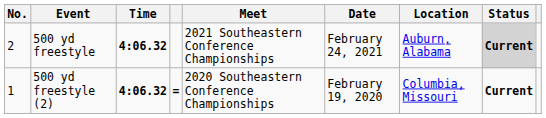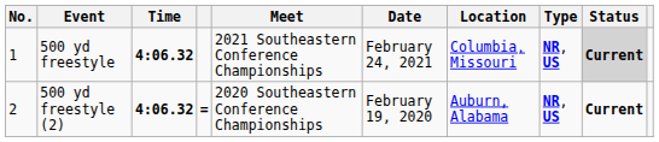+ column: Type | NR, US | NR, US
500 yd freestyle | No.: 2 -> 1
500 yd freestyle | Location: Auburn, Alabama -> Columbia, Missouri
500 yd freestyle (2) | No.: 1 -> 2
500 yd freestyle (2) | Location: Columbia, Missouri -> Auburn, Alabama
